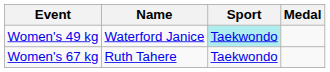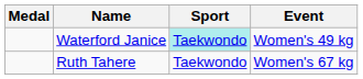columns swapped: Medal <-> Event
